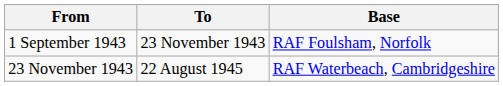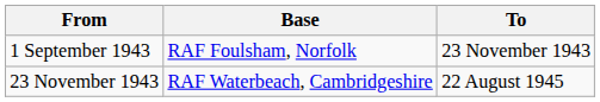columns swapped: To <-> Base
